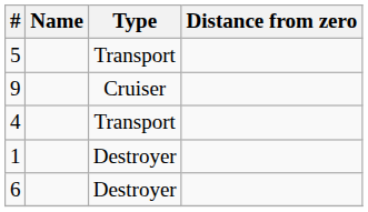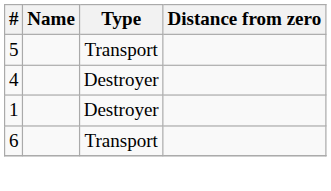- row: 9 | Cruiser
4 | Type: Transport -> Destroyer
6 | Type: Destroyer -> Transport
